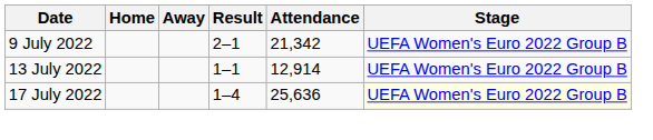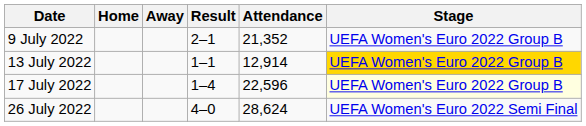9 July 2022 | Attendance: 21,342 -> 21,352
13 July 2022 | Stage: no background -> gold background
17 July 2022 | Attendance: 25,636 -> 22,596
+ row: 26 July 2022 | 4–0 | 28,624 | UEFA Women's Euro 2022 Semi Final
